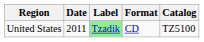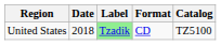United States | Date: 2011 -> 2018
